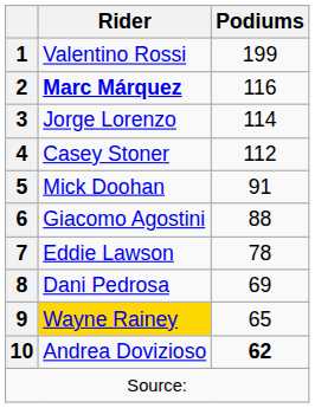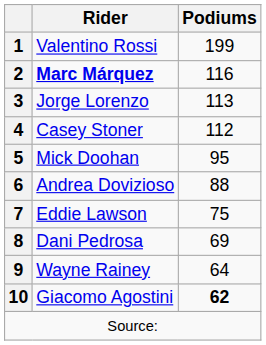3 | Podiums: 114 -> 113
5 | Podiums: 91 -> 95
6 | Rider: Giacomo Agostini -> Andrea Dovizioso
7 | Podiums: 78 -> 75
9 | Rider: gold background -> no background
9 | Podiums: 65 -> 64
10 | Rider: Andrea Dovizioso -> Giacomo Agostini
